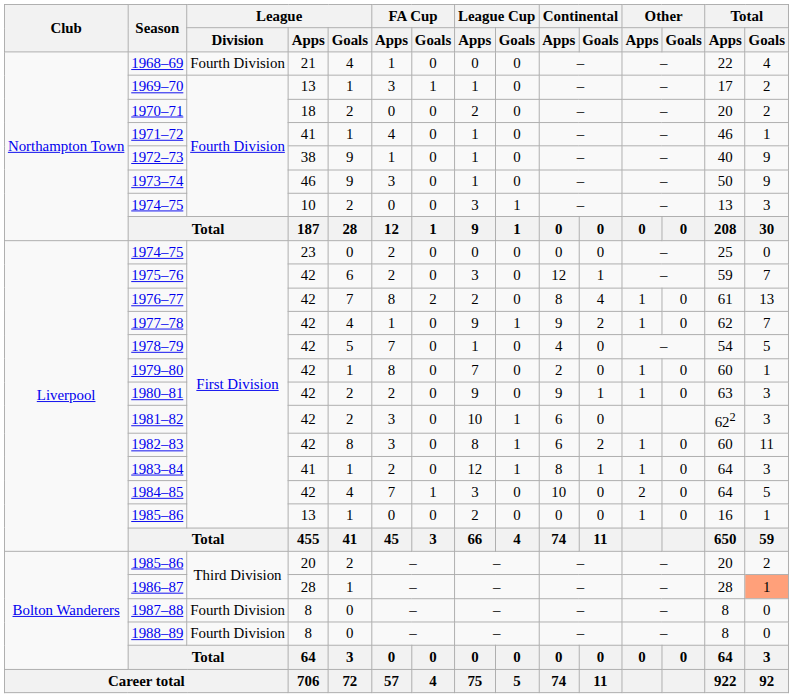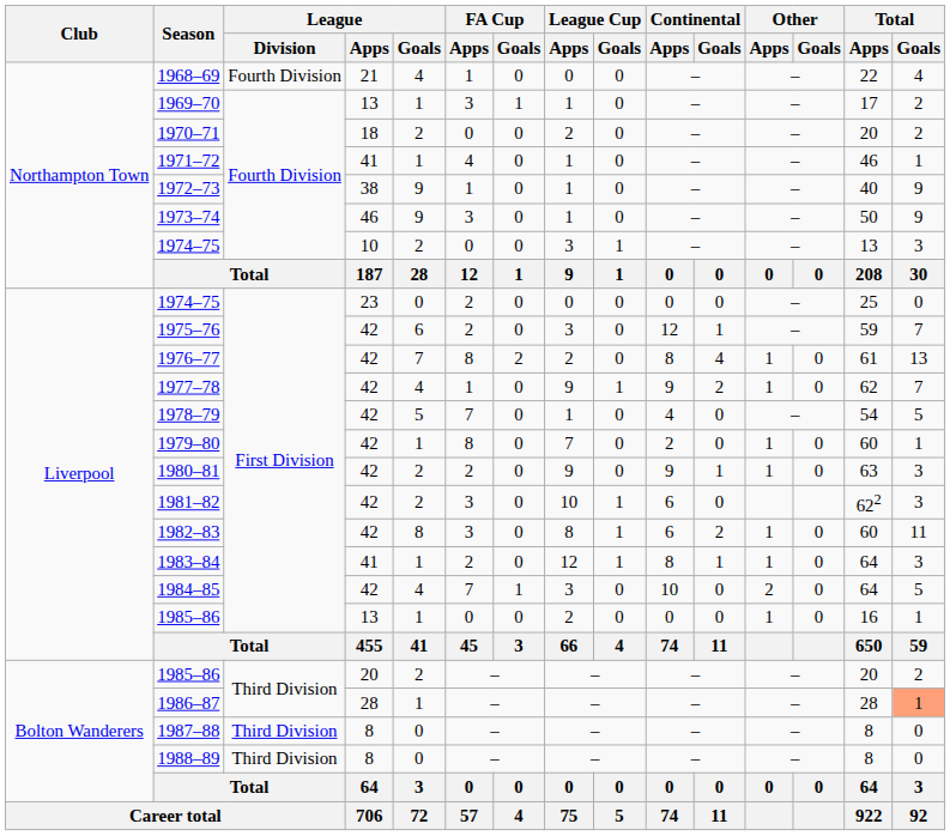1987–88 | League / Division: Fourth Division -> Third Division
1988–89 | League / Division: Fourth Division -> Third Division
